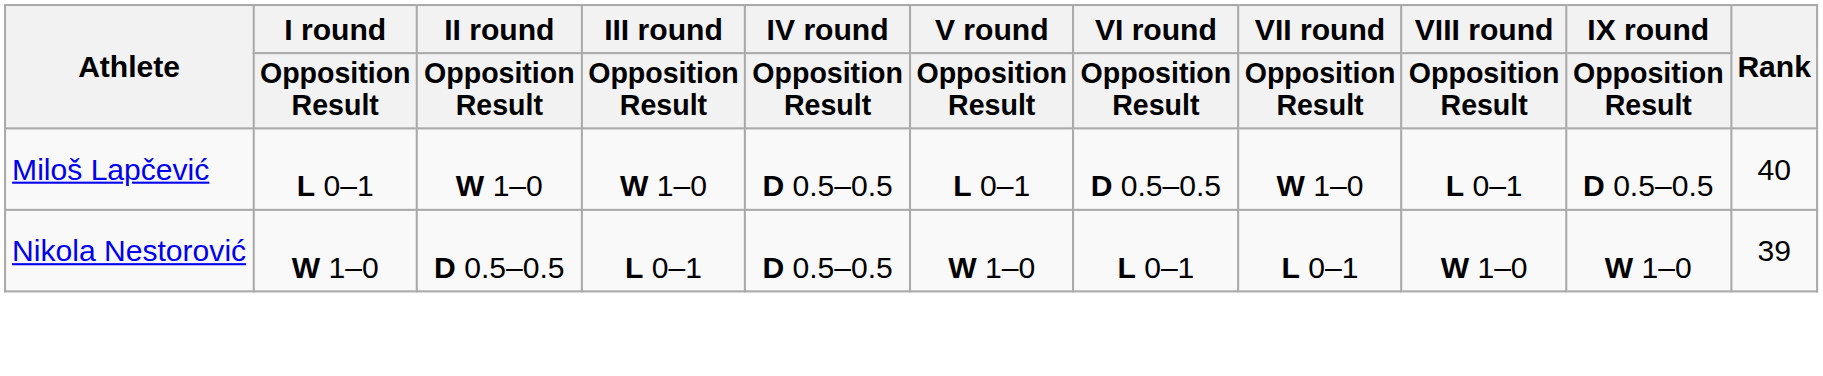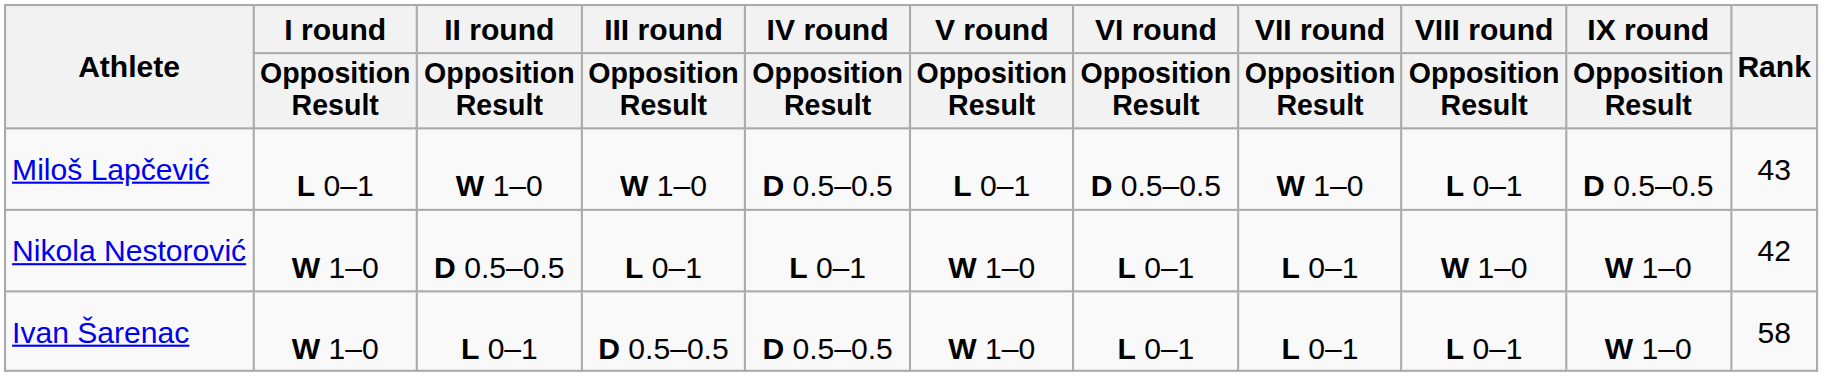Miloš Lapčević | Rank: 40 -> 43
Nikola Nestorović | IV round / Opposition Result: D 0.5–0.5 -> L 0–1
Nikola Nestorović | Rank: 39 -> 42
+ row: Ivan Šarenac | W 1–0 | L 0–1 | D 0.5–0.5 | D 0.5–0.5 | W 1–0 | L 0–1 | L 0–1 | L 0–1 | W 1–0 | 58
